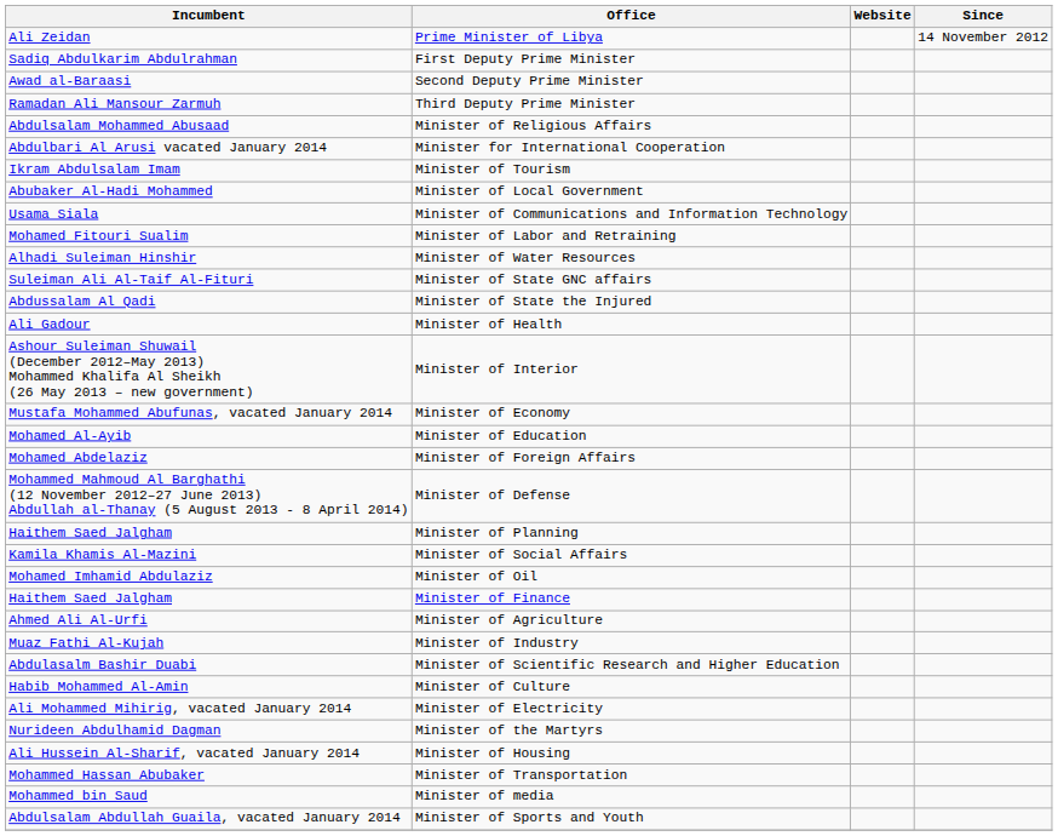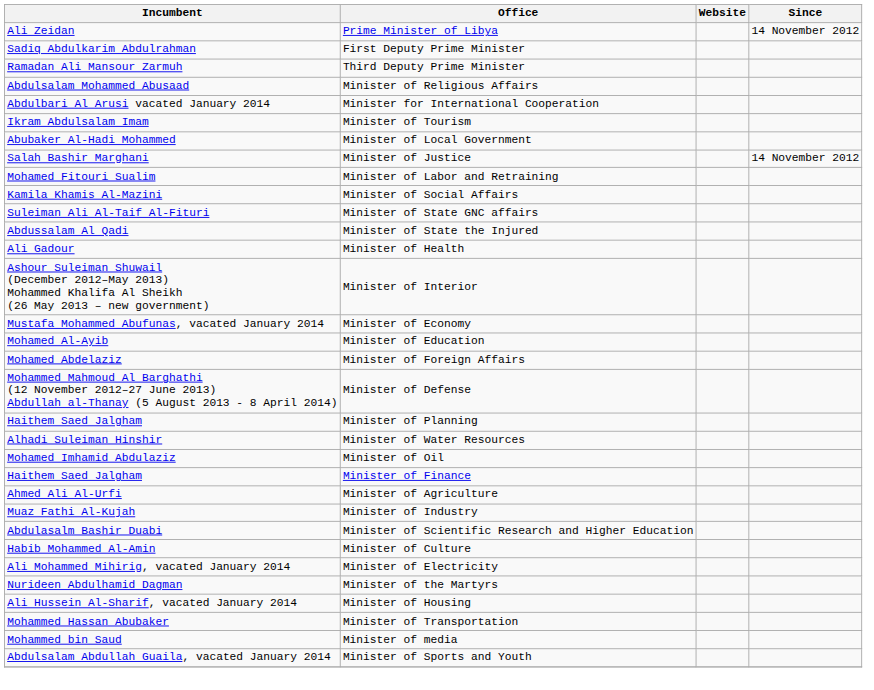- row: Awad al-Baraasi | Second Deputy Prime Minister
+ row: Salah Bashir Marghani | Minister of Justice | 14 November 2012
- row: Usama Siala | Minister of Communications and Information Technology
rows swapped: Minister of Water Resources <-> Minister of Social Affairs
